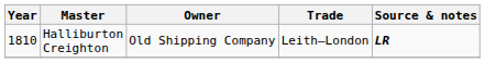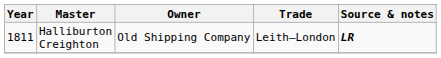Halliburton Creighton | Year: 1810 -> 1811
